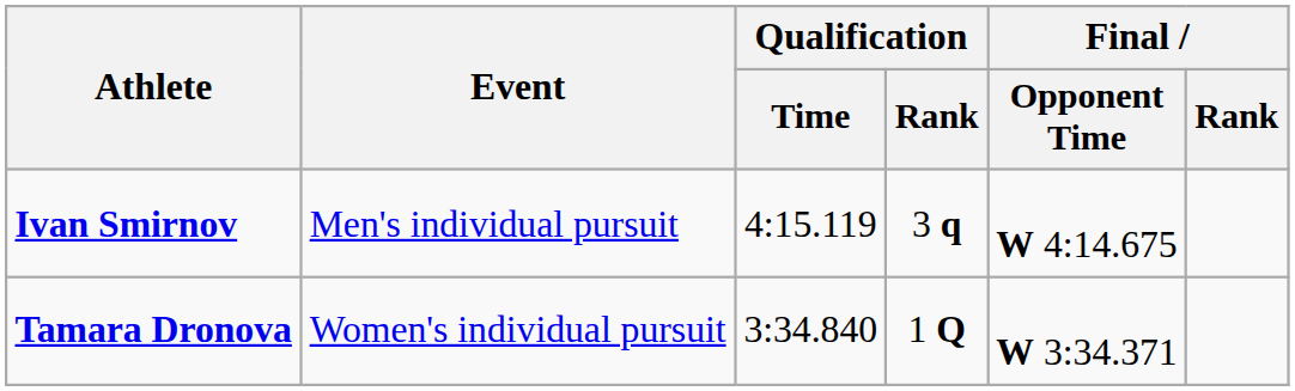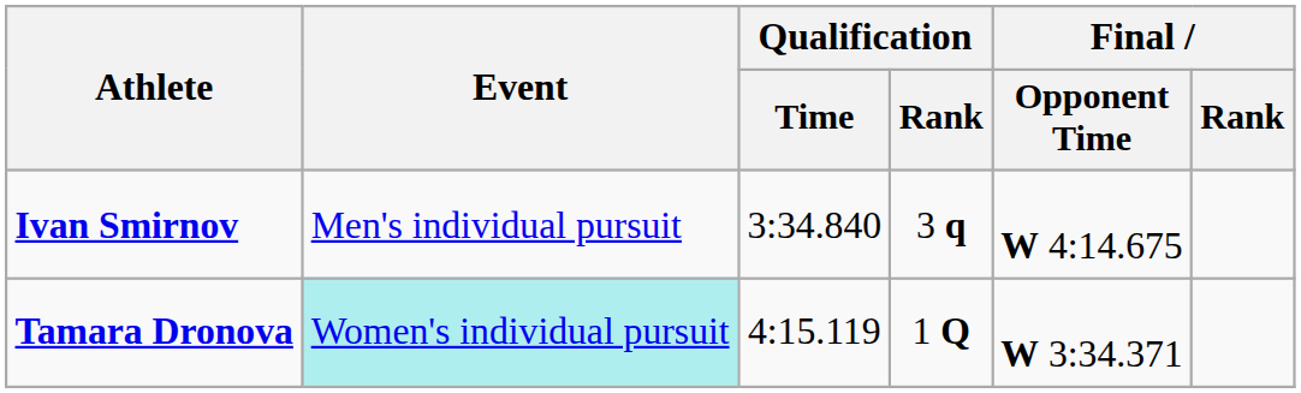Ivan Smirnov | Qualification / Time: 4:15.119 -> 3:34.840
Tamara Dronova | Event: no background -> paleturquoise background
Tamara Dronova | Qualification / Time: 3:34.840 -> 4:15.119
